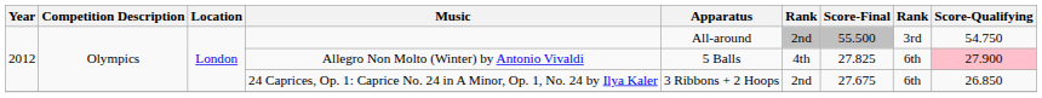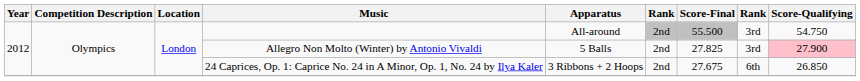Allegro Non Molto (Winter) by Antonio Vivaldi | column 6: 4th -> 2nd
Allegro Non Molto (Winter) by Antonio Vivaldi | column 8: 6th -> 3rd
